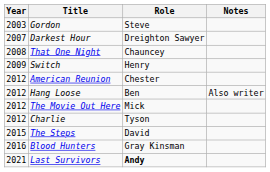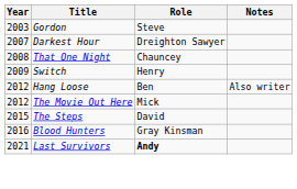- row: 2012 | American Reunion | Chester
- row: 2012 | Charlie | Tyson
